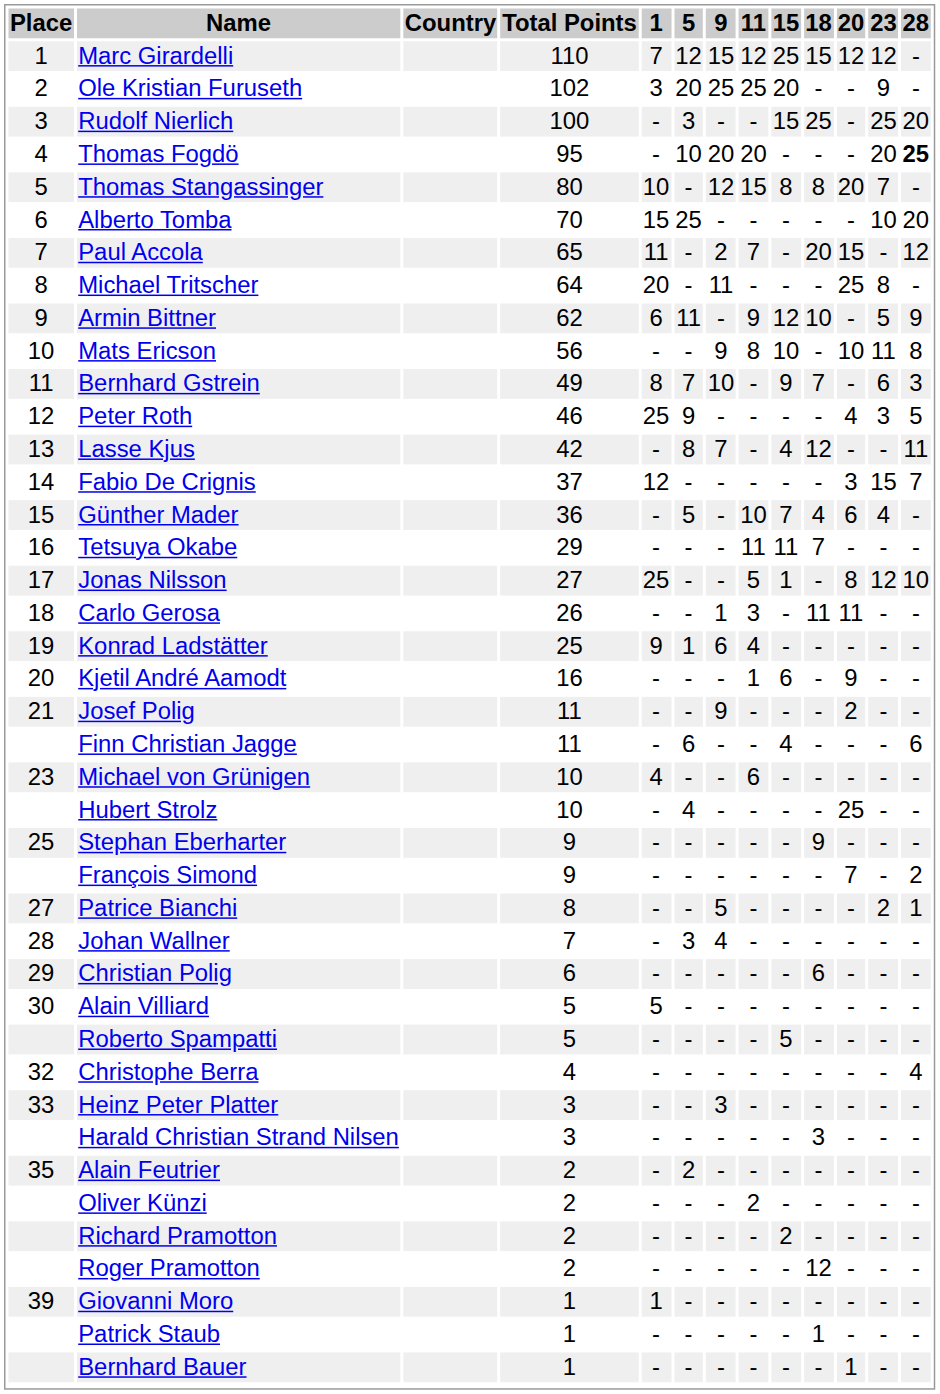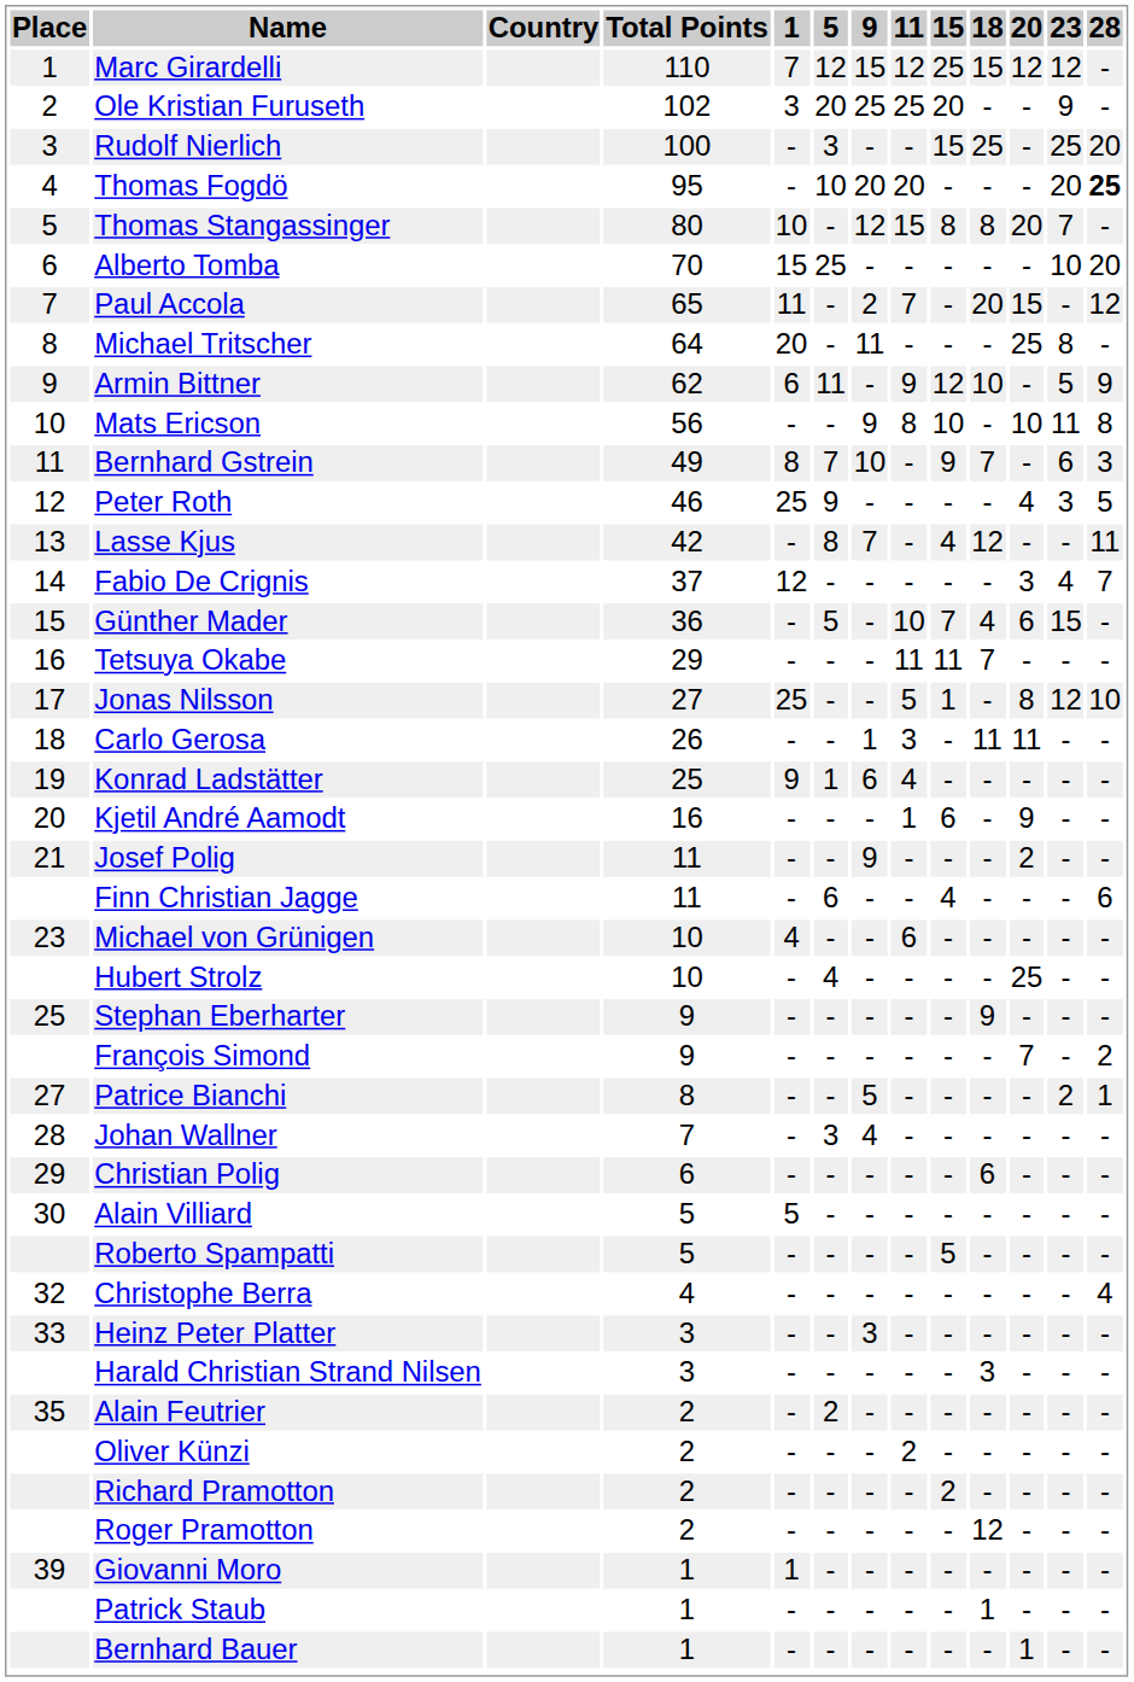Fabio De Crignis | 23: 15 -> 4
Günther Mader | 23: 4 -> 15
